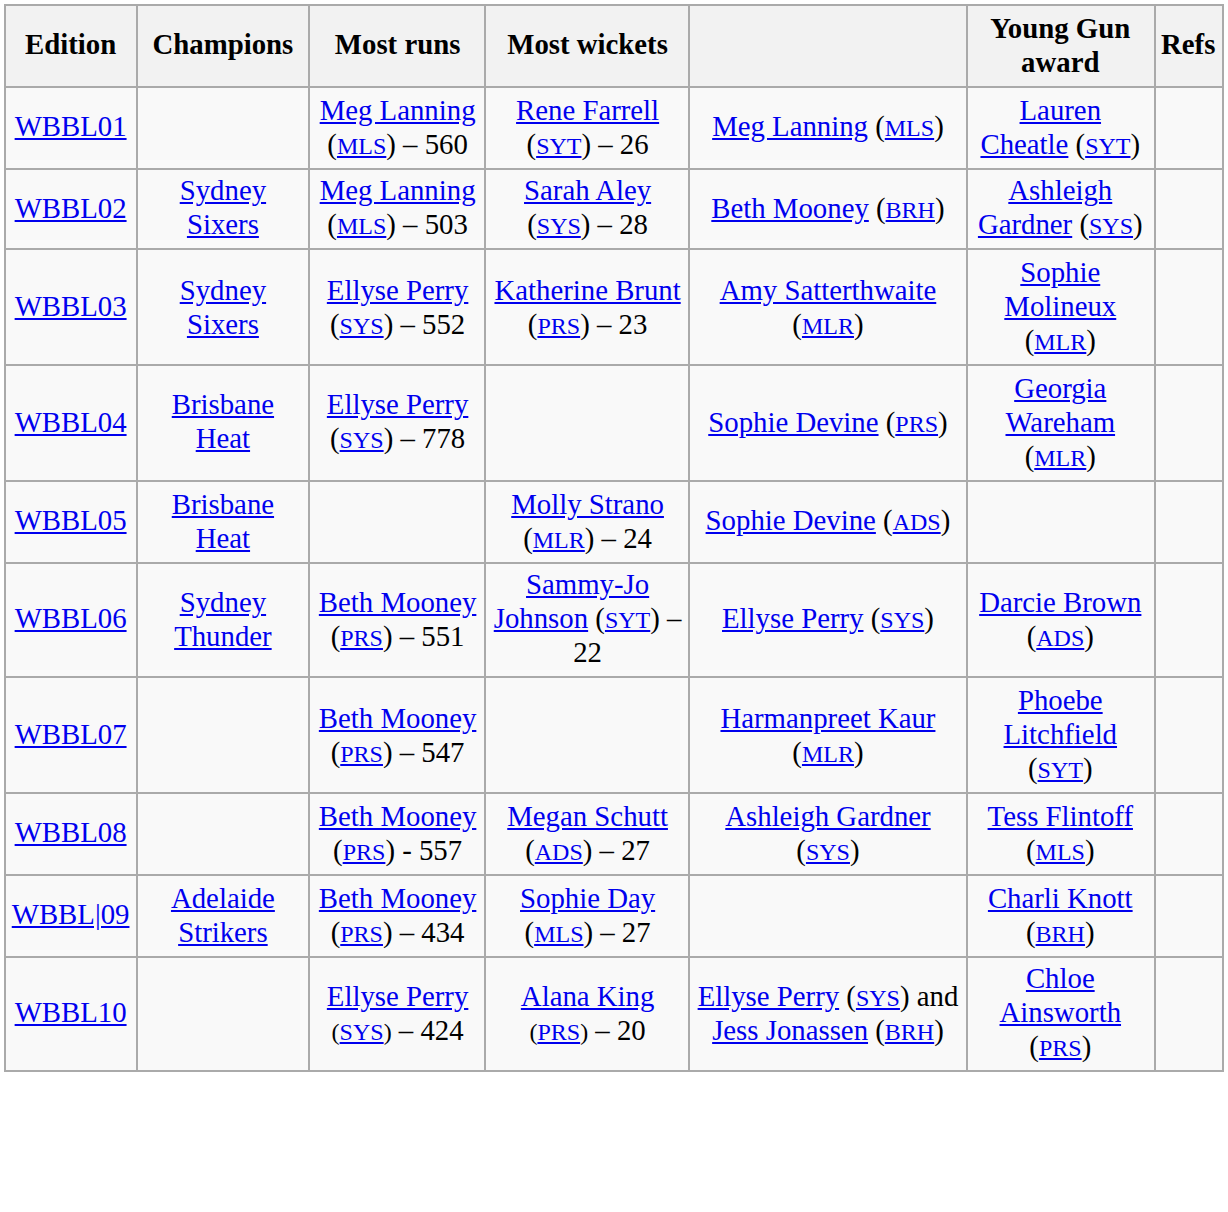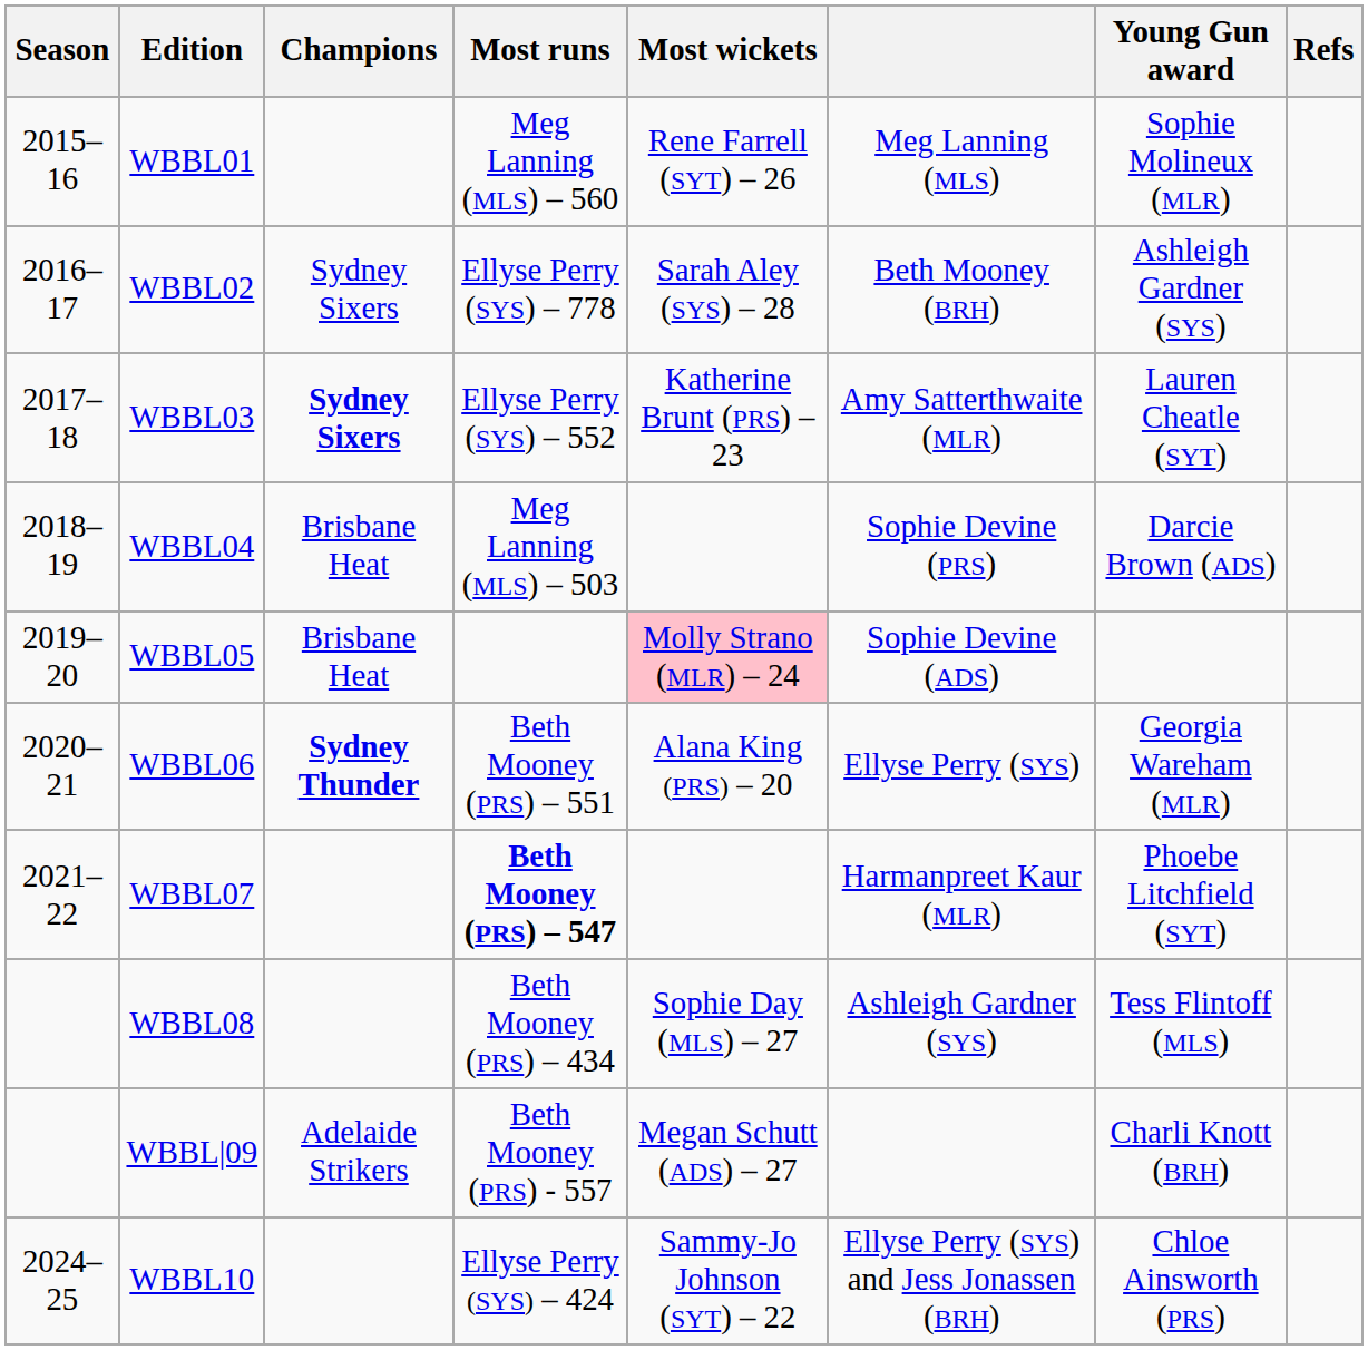+ column: Season | 2015–16 | 2016–17 | 2017–18 | 2018–19 | 2019–20 | 2020–21 | 2021–22 | 2024–25
WBBL01 | Young Gun award: Lauren Cheatle (SYT) -> Sophie Molineux (MLR)
WBBL02 | Most runs: Meg Lanning (MLS) – 503 -> Ellyse Perry (SYS) – 778
WBBL03 | Champions: normal -> bold
WBBL03 | Young Gun award: Sophie Molineux (MLR) -> Lauren Cheatle (SYT)
WBBL04 | Most runs: Ellyse Perry (SYS) – 778 -> Meg Lanning (MLS) – 503
WBBL04 | Young Gun award: Georgia Wareham (MLR) -> Darcie Brown (ADS)
WBBL05 | Most wickets: no background -> pink background
WBBL06 | Champions: normal -> bold
WBBL06 | Most wickets: Sammy-Jo Johnson (SYT) – 22 -> Alana King (PRS) – 20
WBBL06 | Young Gun award: Darcie Brown (ADS) -> Georgia Wareham (MLR)
WBBL07 | Most runs: normal -> bold
WBBL08 | Most runs: Beth Mooney (PRS) - 557 -> Beth Mooney (PRS) – 434
WBBL08 | Most wickets: Megan Schutt (ADS) – 27 -> Sophie Day (MLS) – 27
WBBL|09 | Most runs: Beth Mooney (PRS) – 434 -> Beth Mooney (PRS) - 557
WBBL|09 | Most wickets: Sophie Day (MLS) – 27 -> Megan Schutt (ADS) – 27
WBBL10 | Most wickets: Alana King (PRS) – 20 -> Sammy-Jo Johnson (SYT) – 22
